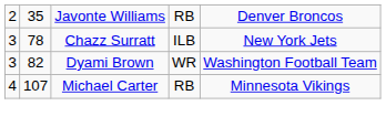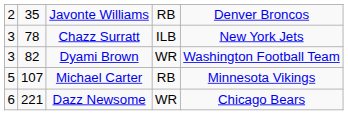Michael Carter | column 1: 4 -> 5
+ row: 6 | 221 | Dazz Newsome | WR | Chicago Bears
